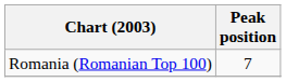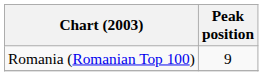Romania (Romanian Top 100) | Peak position: 7 -> 9
